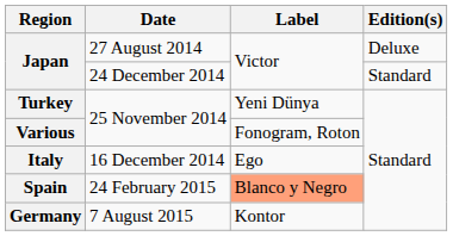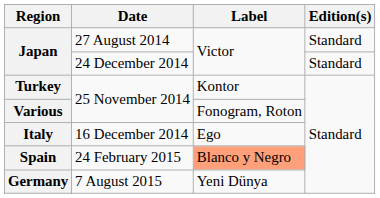Japan / 27 August 2014 | Edition(s): Deluxe -> Standard
Turkey | Label: Yeni Dünya -> Kontor
Germany | Label: Kontor -> Yeni Dünya
